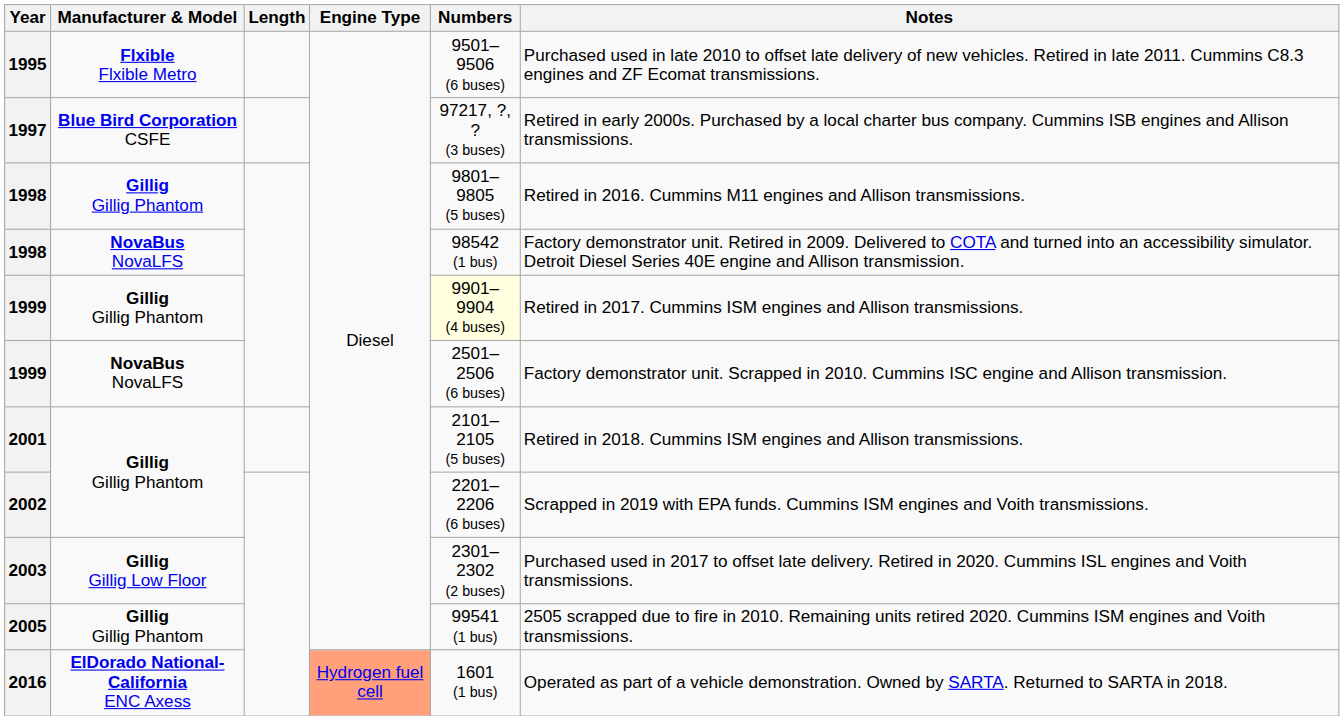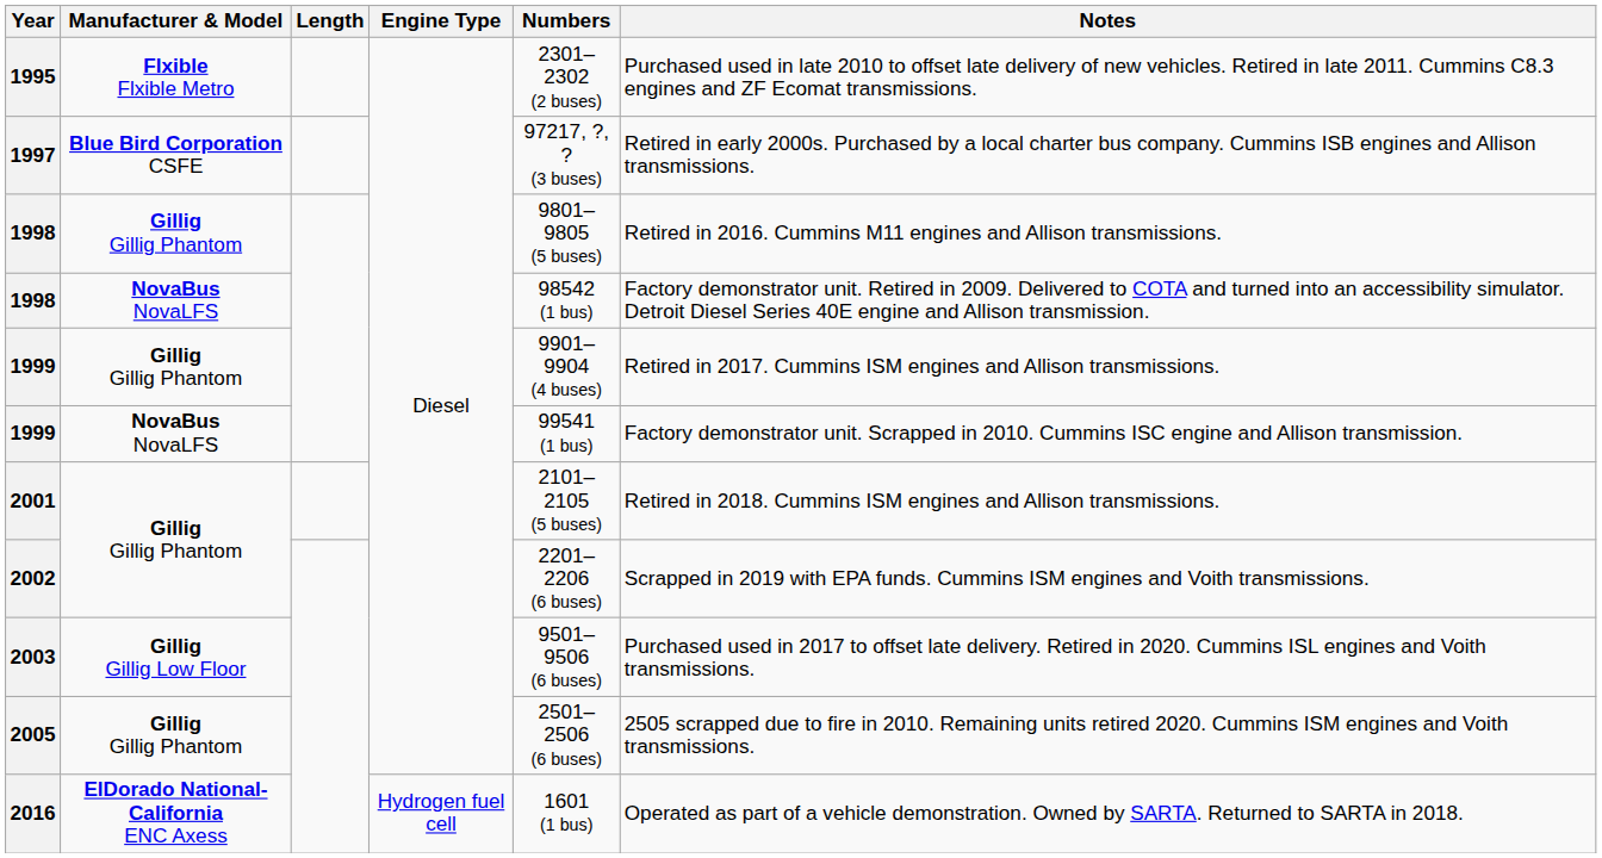1995 | Numbers: 9501–9506 (6 buses) -> 2301–2302 (2 buses)
1999 / Gillig Gillig Phantom | Numbers: lightyellow background -> no background
1999 / NovaBus NovaLFS | Numbers: 2501–2506 (6 buses) -> 99541 (1 bus)
2003 | Numbers: 2301–2302 (2 buses) -> 9501–9506 (6 buses)
2005 | Numbers: 99541 (1 bus) -> 2501–2506 (6 buses)
2016 | Engine Type: lightsalmon background -> no background
